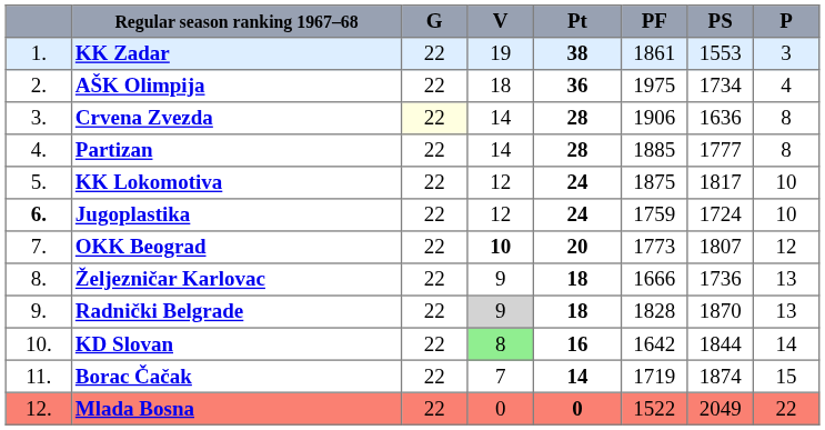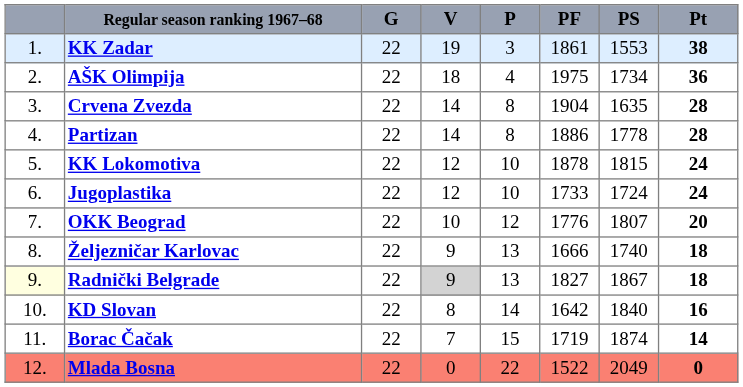columns swapped: P <-> Pt
Crvena Zvezda | G: lightyellow background -> no background
Crvena Zvezda | PF: 1906 -> 1904
Crvena Zvezda | PS: 1636 -> 1635
Partizan | PF: 1885 -> 1886
Partizan | PS: 1777 -> 1778
KK Lokomotiva | PF: 1875 -> 1878
KK Lokomotiva | PS: 1817 -> 1815
Jugoplastika | column 1: bold -> normal
Jugoplastika | PF: 1759 -> 1733
OKK Beograd | V: bold -> normal
OKK Beograd | PF: 1773 -> 1776
Željezničar Karlovac | PS: 1736 -> 1740
Radnički Belgrade | column 1: no background -> lightyellow background
Radnički Belgrade | PF: 1828 -> 1827
Radnički Belgrade | PS: 1870 -> 1867
KD Slovan | V: lightgreen background -> no background
KD Slovan | PS: 1844 -> 1840
